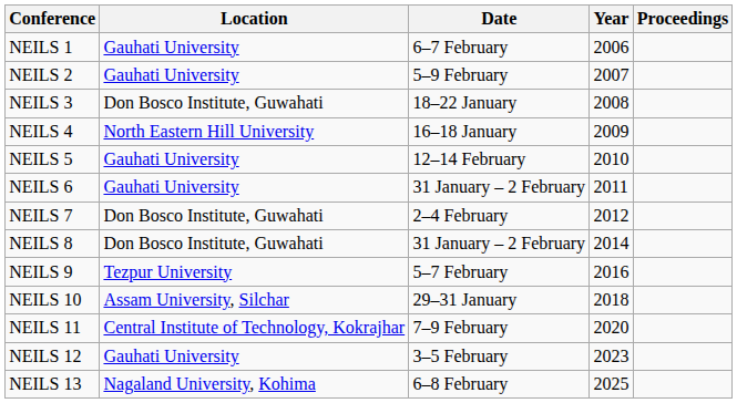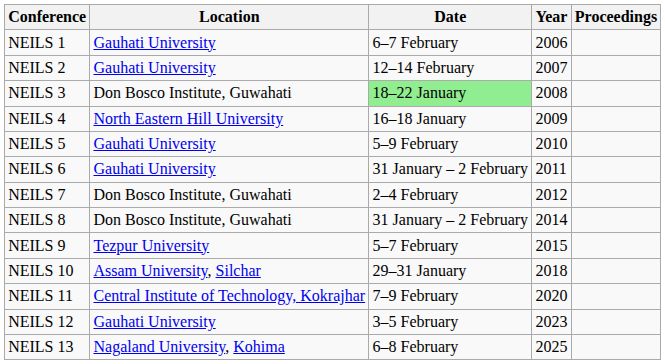NEILS 2 | Date: 5–9 February -> 12–14 February
NEILS 3 | Date: no background -> lightgreen background
NEILS 5 | Date: 12–14 February -> 5–9 February
NEILS 9 | Year: 2016 -> 2015
